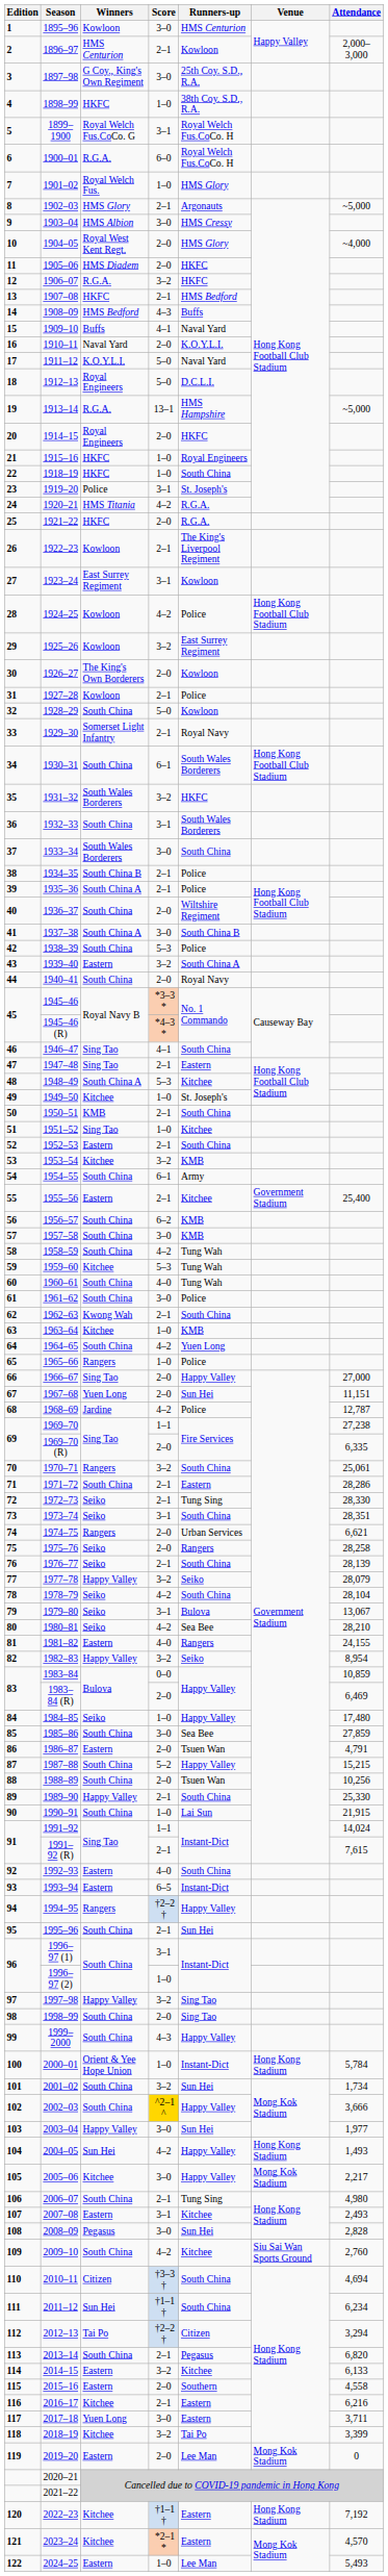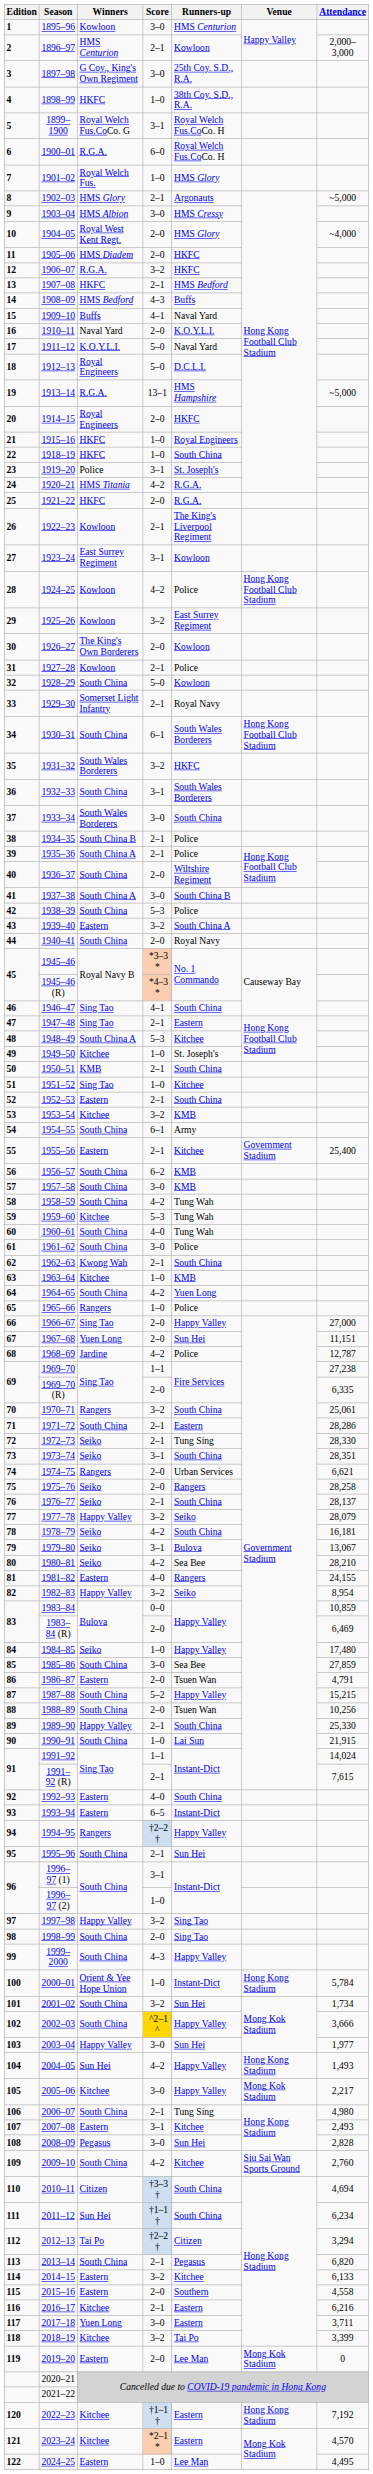1976–77 | Attendance: 28,139 -> 28,137
1978–79 | Attendance: 28,104 -> 16,181
2024–25 | Attendance: 5,493 -> 4,495
